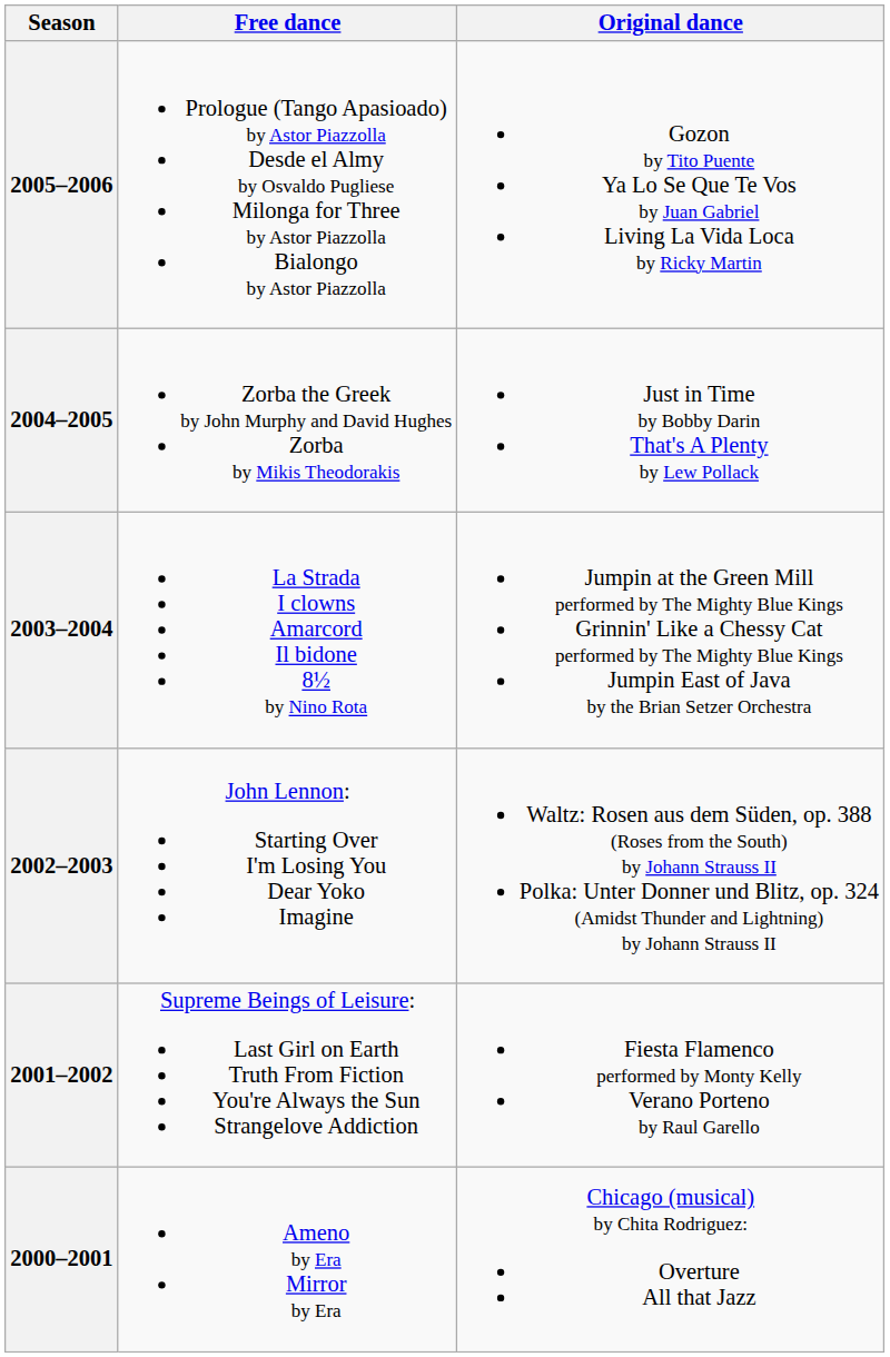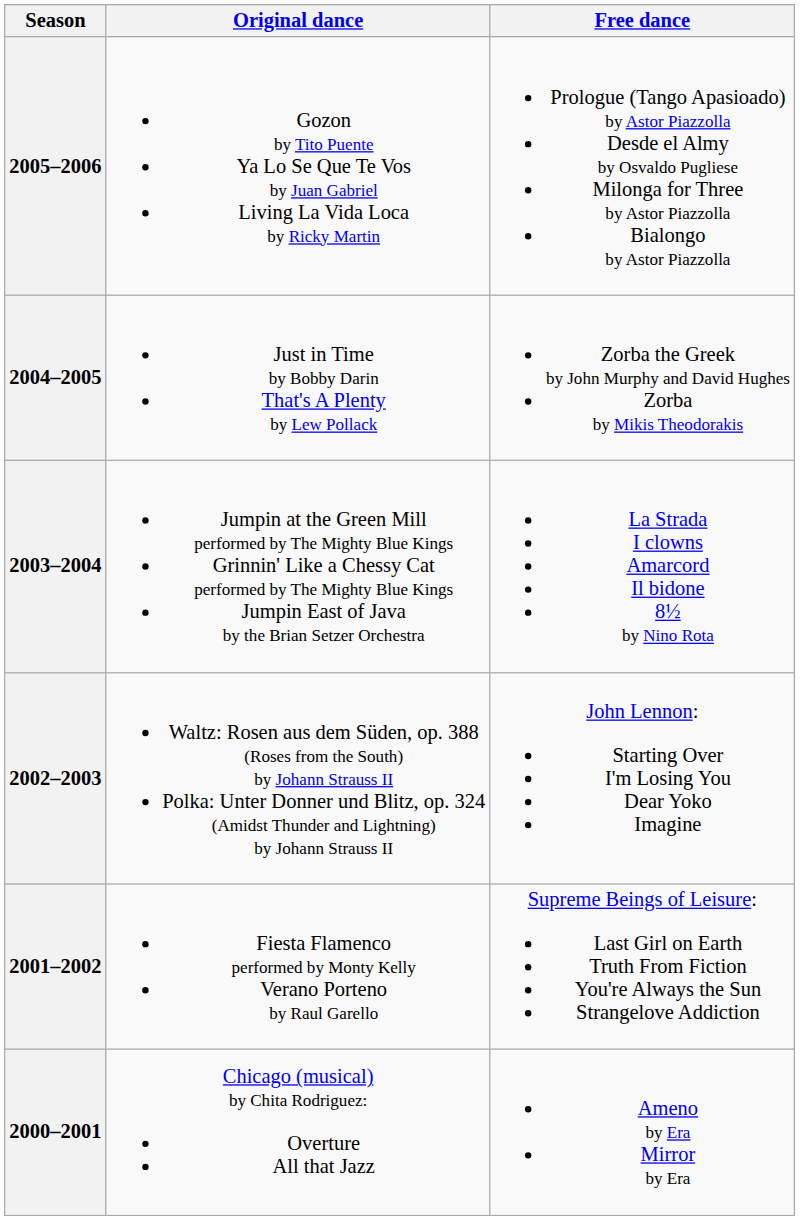columns swapped: Original dance <-> Free dance
